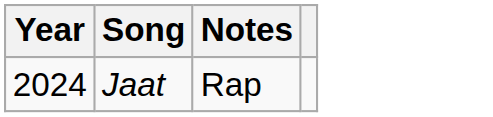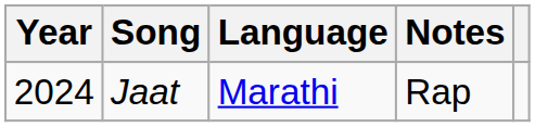+ column: Language | Marathi
